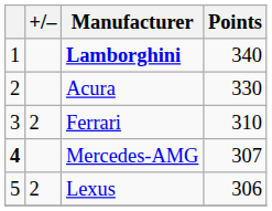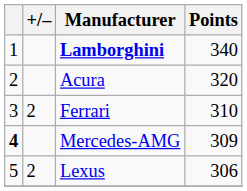Acura | Points: 330 -> 320
Mercedes-AMG | Points: 307 -> 309
